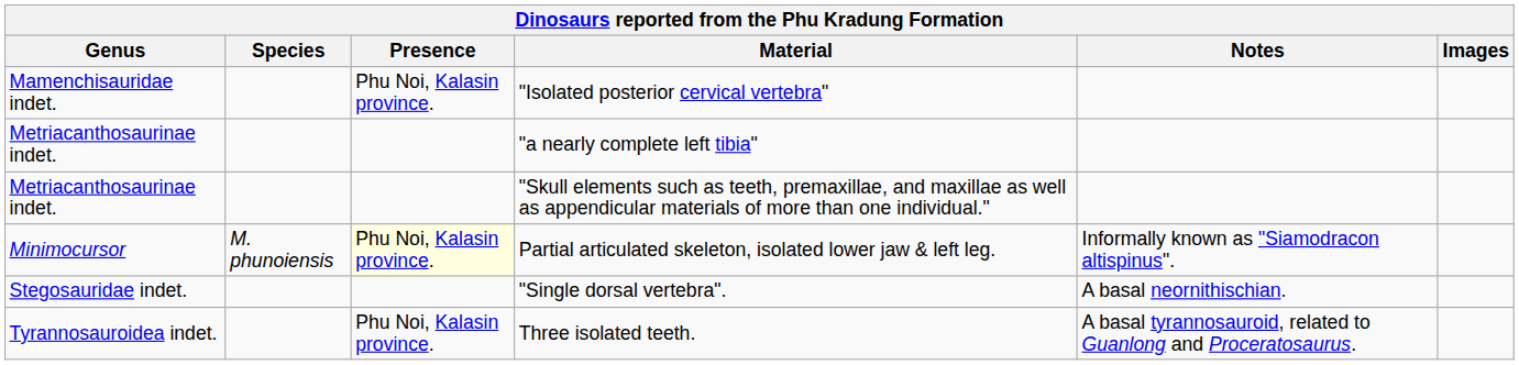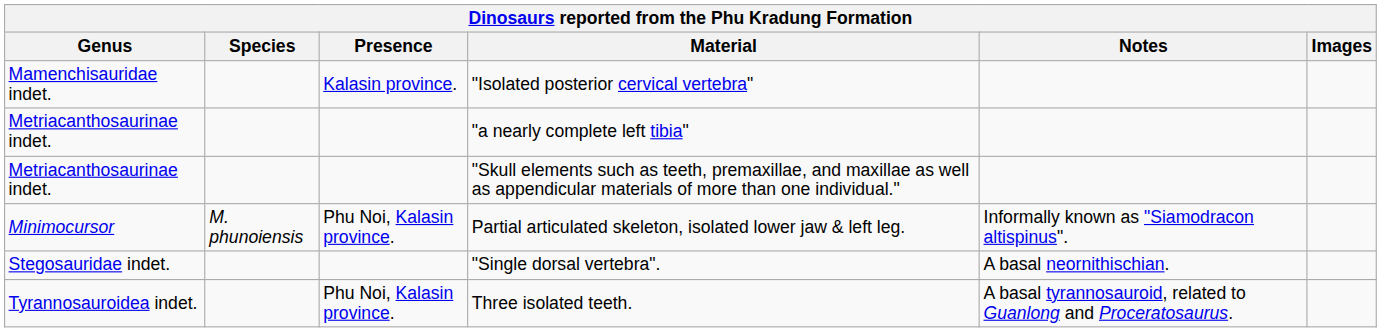"Isolated posterior cervical vertebra" | Presence: Phu Noi, Kalasin province. -> Kalasin province.
Partial articulated skeleton, isolated lower jaw & left leg. | Presence: lightyellow background -> no background
